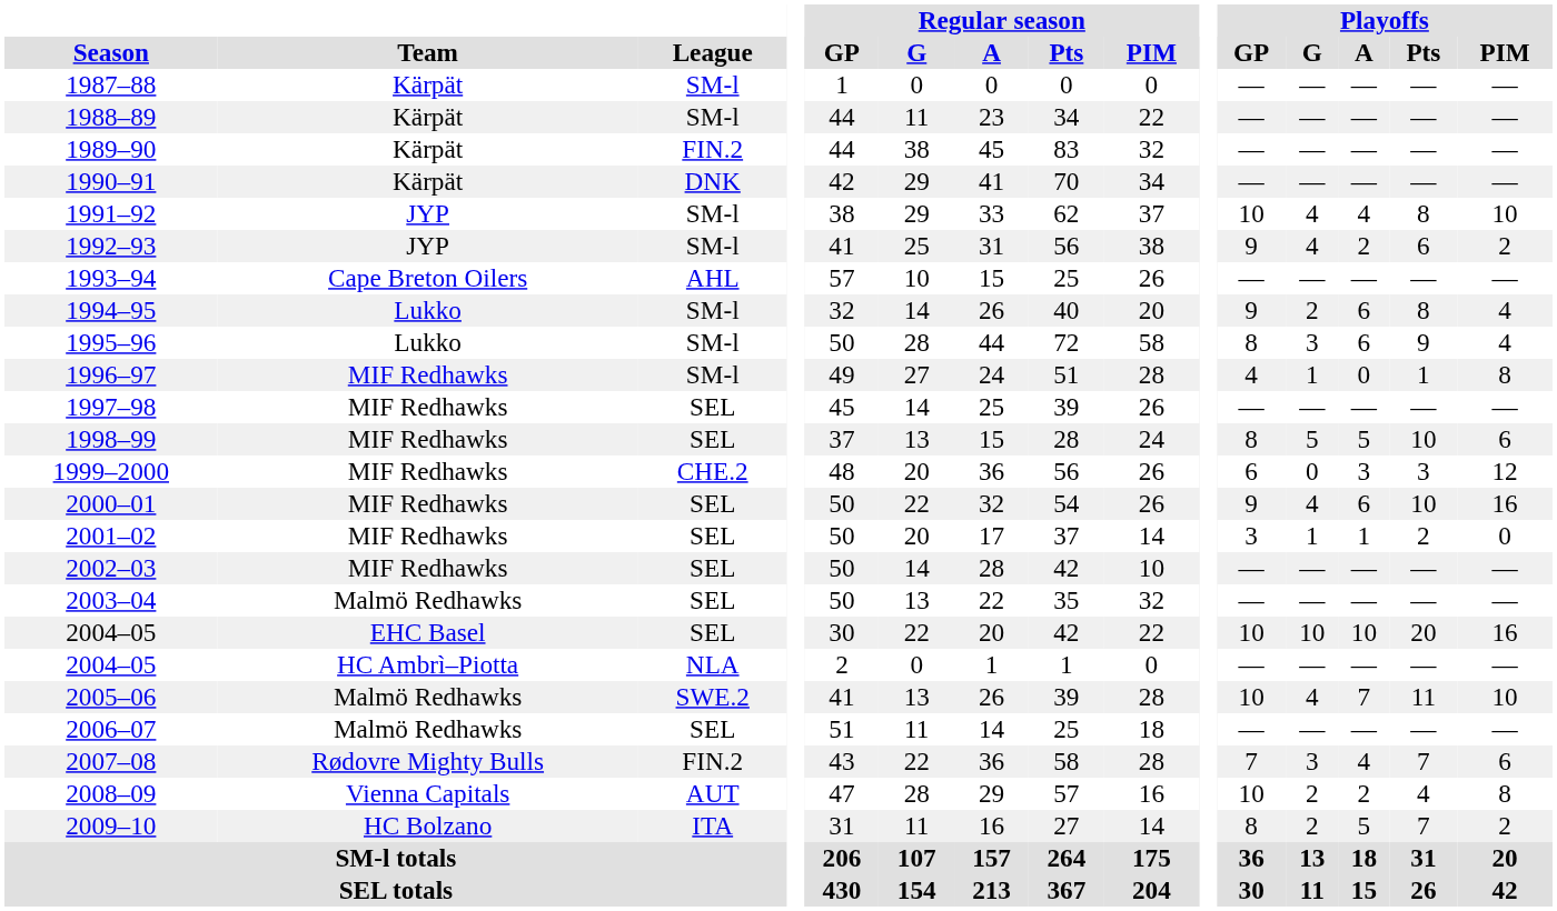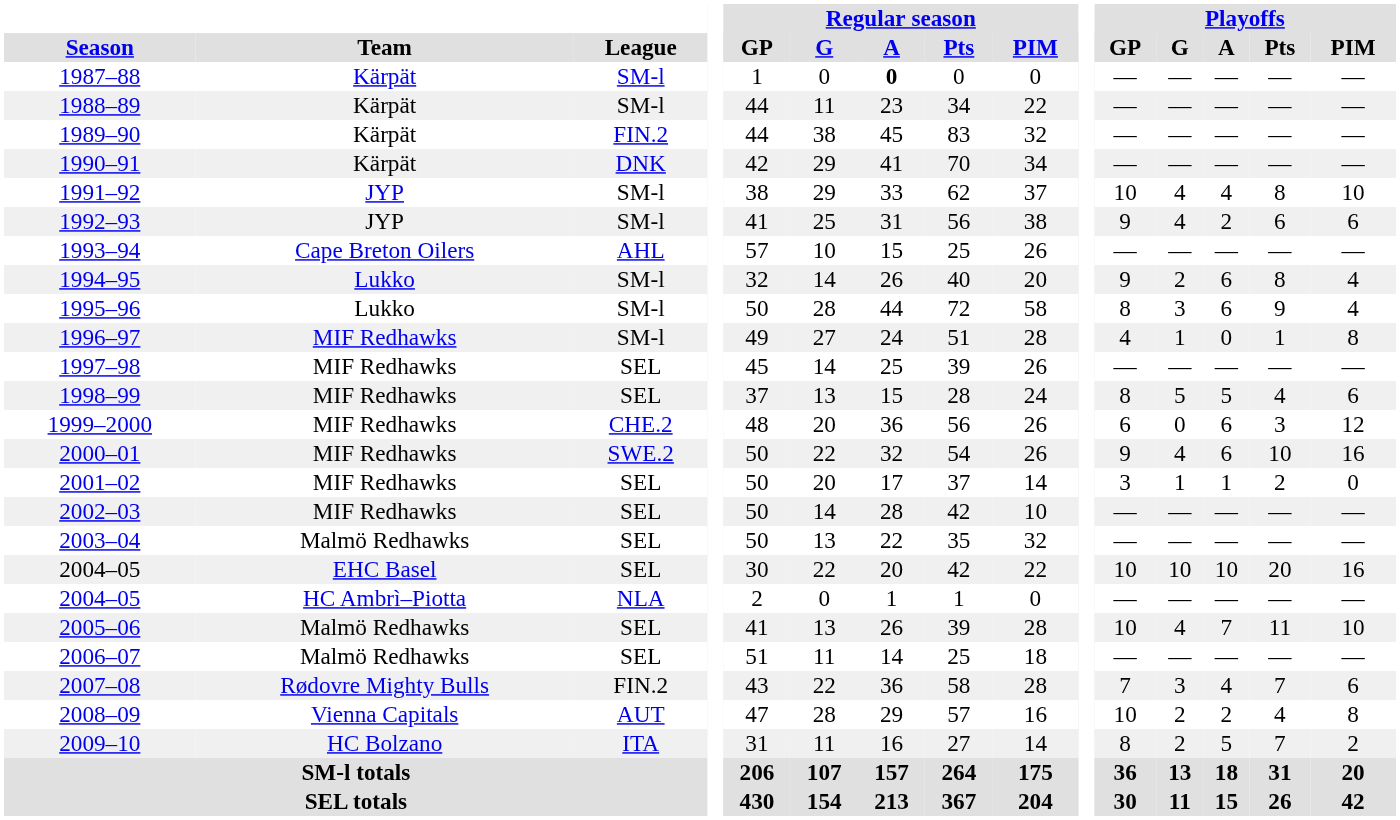1987–88 | Regular season / A: normal -> bold
1992–93 | Playoffs / PIM: 2 -> 6
1998–99 | Playoffs / Pts: 10 -> 4
1999–2000 | Playoffs / A: 3 -> 6
2000–01 | League: SEL -> SWE.2
2005–06 | League: SWE.2 -> SEL
